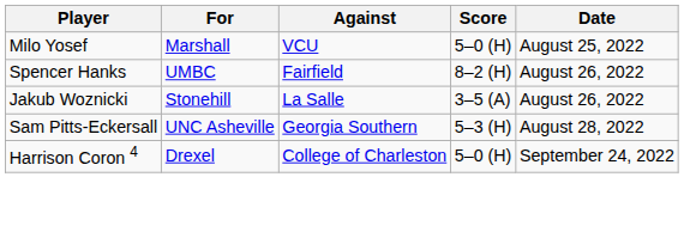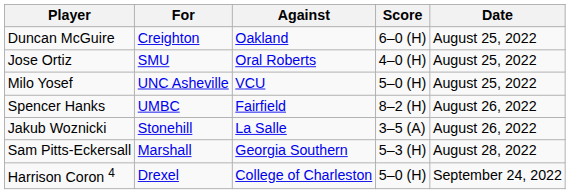+ row: Duncan McGuire | Creighton | Oakland | 6–0 (H) | August 25, 2022
+ row: Jose Ortiz | SMU | Oral Roberts | 4–0 (H) | August 25, 2022
Milo Yosef | For: Marshall -> UNC Asheville
Sam Pitts-Eckersall | For: UNC Asheville -> Marshall
